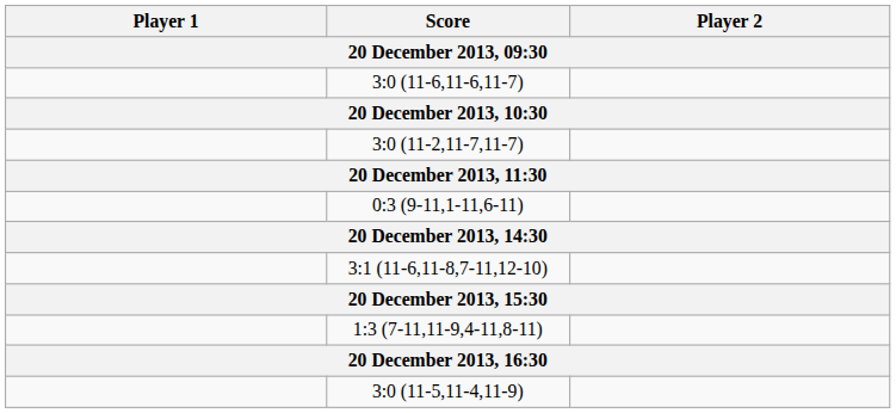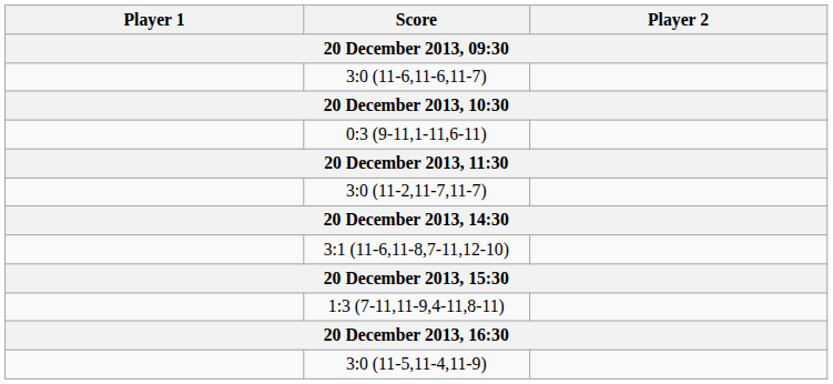rows swapped: 0:3 (9-11,1-11,6-11) <-> 3:0 (11-2,11-7,11-7)
